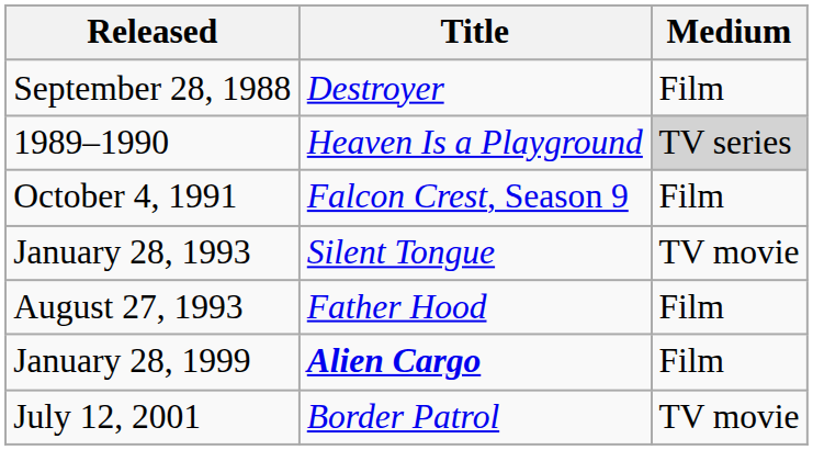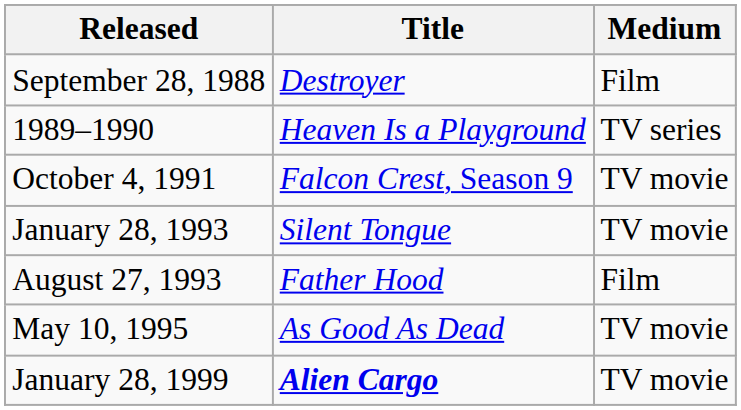1989–1990 | Medium: lightgrey background -> no background
October 4, 1991 | Medium: Film -> TV movie
+ row: May 10, 1995 | As Good As Dead | TV movie
January 28, 1999 | Medium: Film -> TV movie
- row: July 12, 2001 | Border Patrol | TV movie
